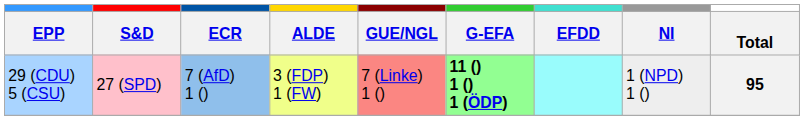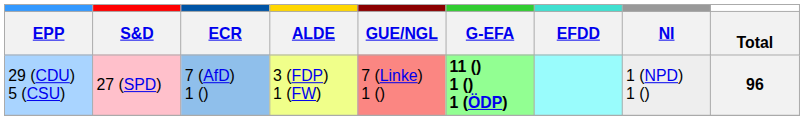29 (CDU) 5 (CSU) | Total: 95 -> 96
